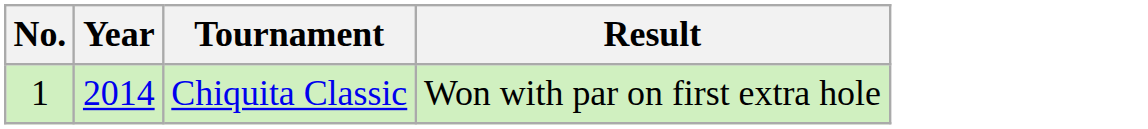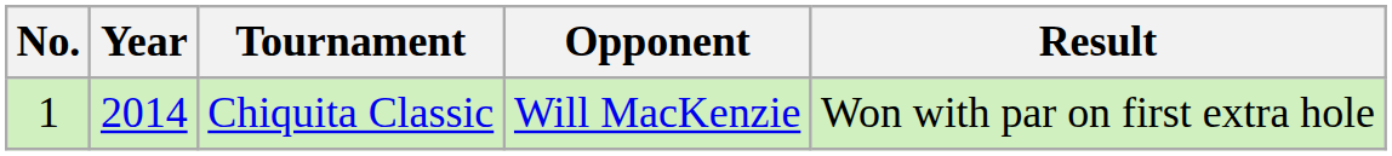+ column: Opponent | Will MacKenzie
